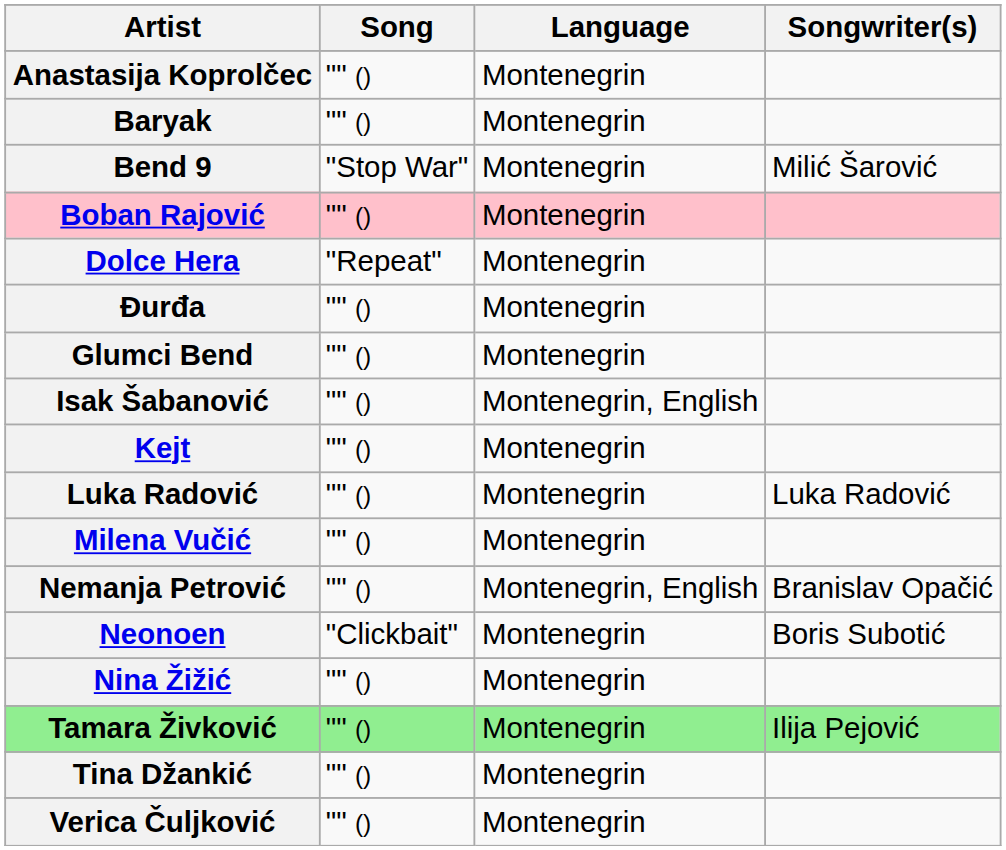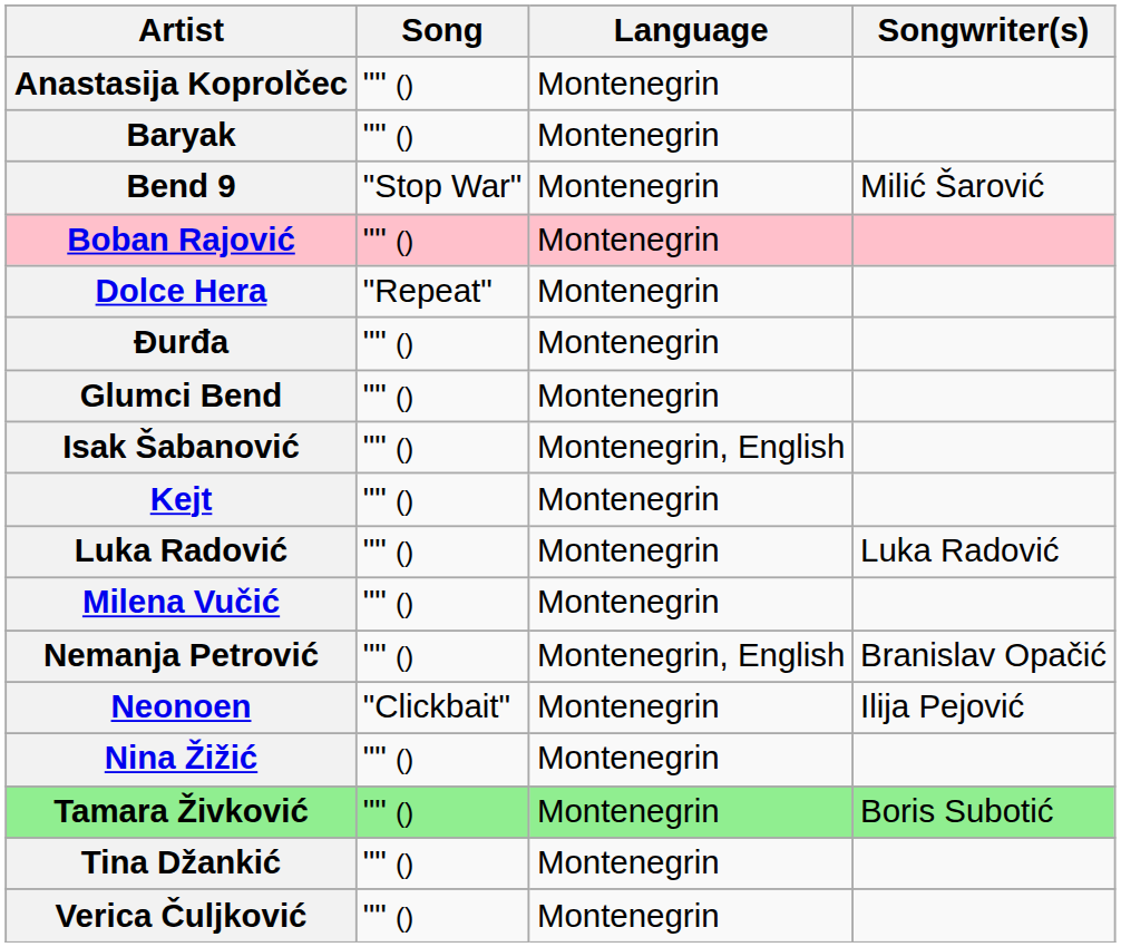Neonoen | Songwriter(s): Boris Subotić -> Ilija Pejović
Tamara Živković | Songwriter(s): Ilija Pejović -> Boris Subotić
